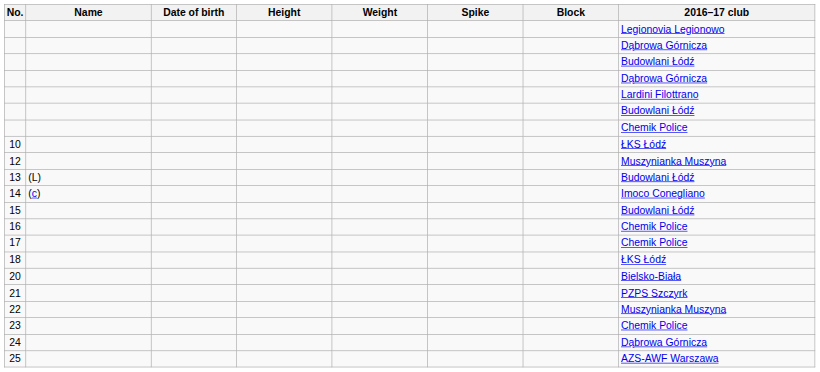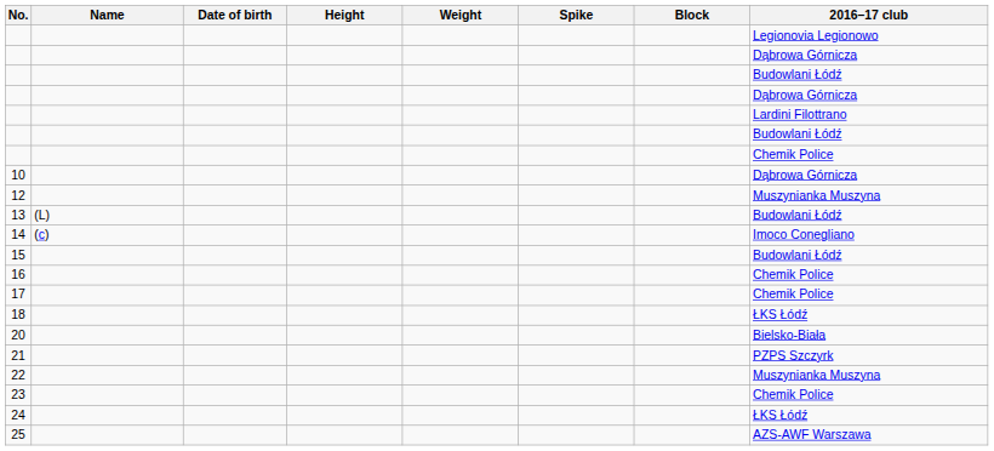10 | 2016–17 club: ŁKS Łódź -> Dąbrowa Górnicza
24 | 2016–17 club: Dąbrowa Górnicza -> ŁKS Łódź
